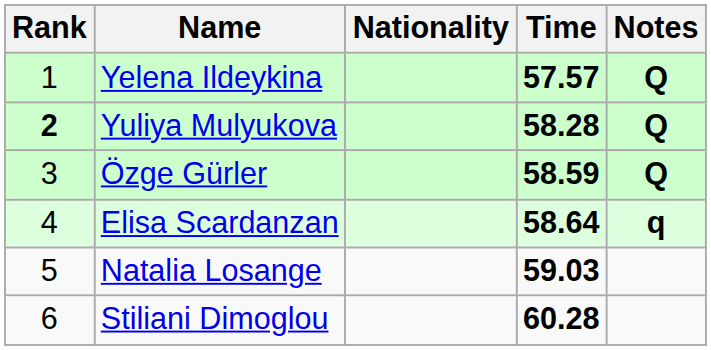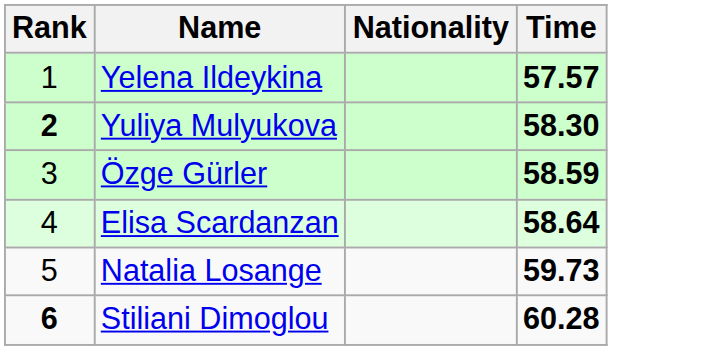- column: Notes | Q | Q | Q | q
Yuliya Mulyukova | Time: 58.28 -> 58.30
Natalia Losange | Time: 59.03 -> 59.73
Stiliani Dimoglou | Rank: normal -> bold
